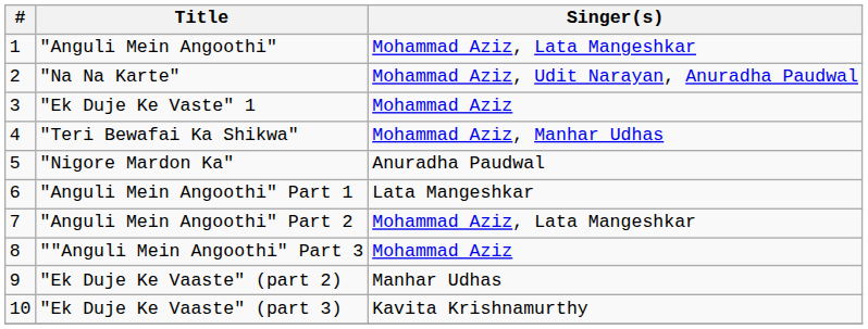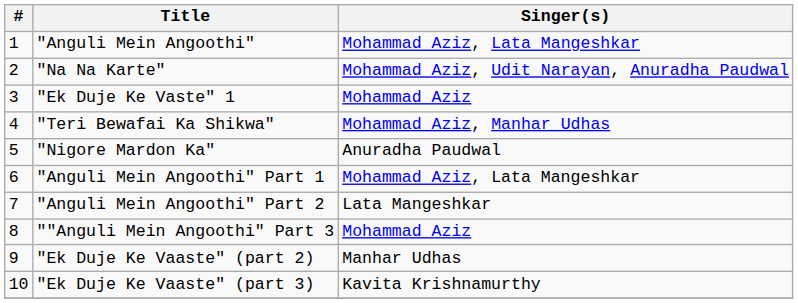"Anguli Mein Angoothi" Part 1 | Singer(s): Lata Mangeshkar -> Mohammad Aziz, Lata Mangeshkar
"Anguli Mein Angoothi" Part 2 | Singer(s): Mohammad Aziz, Lata Mangeshkar -> Lata Mangeshkar
